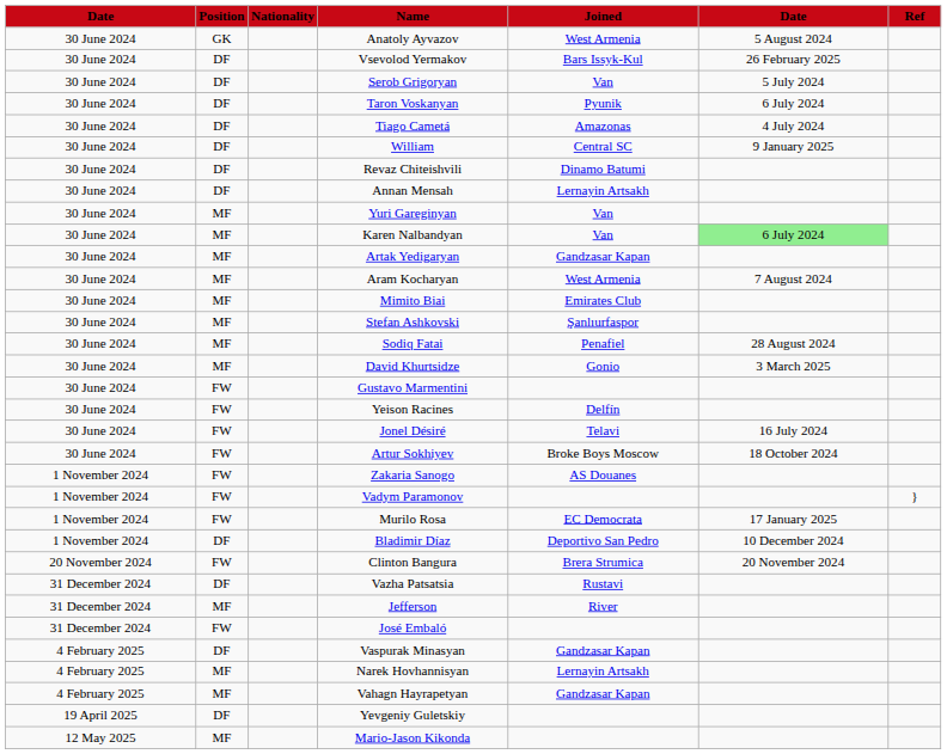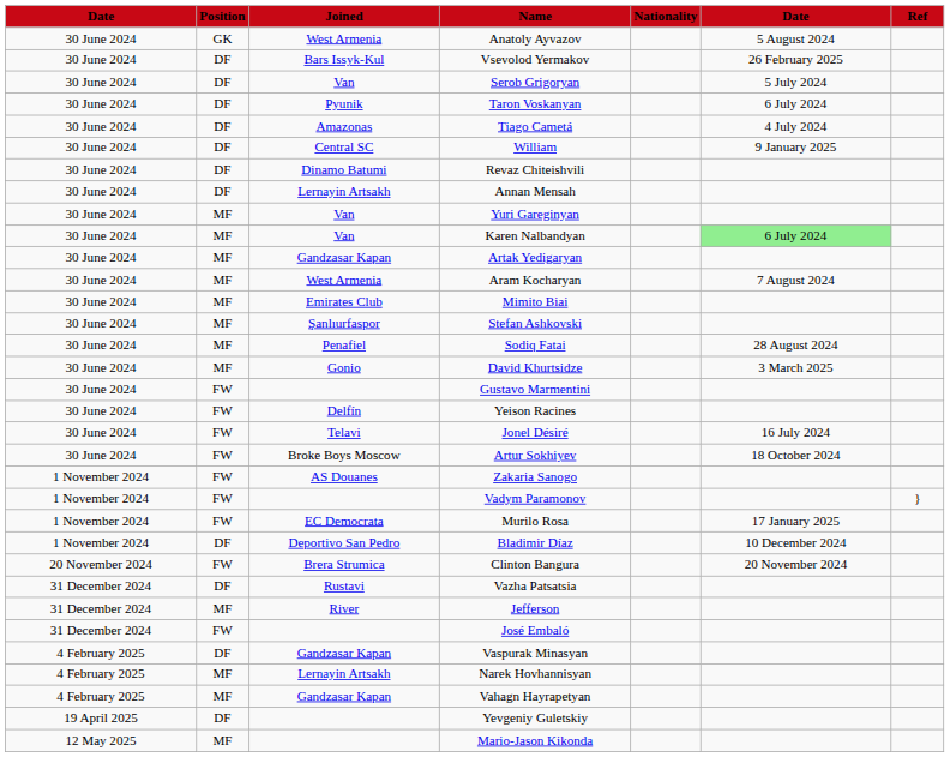columns swapped: Nationality <-> Joined
